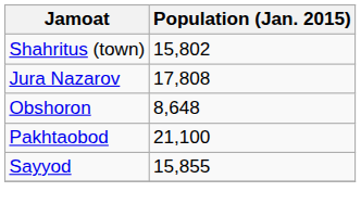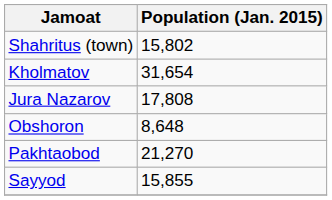+ row: Kholmatov | 31,654
Pakhtaobod | Population (Jan. 2015): 21,100 -> 21,270
